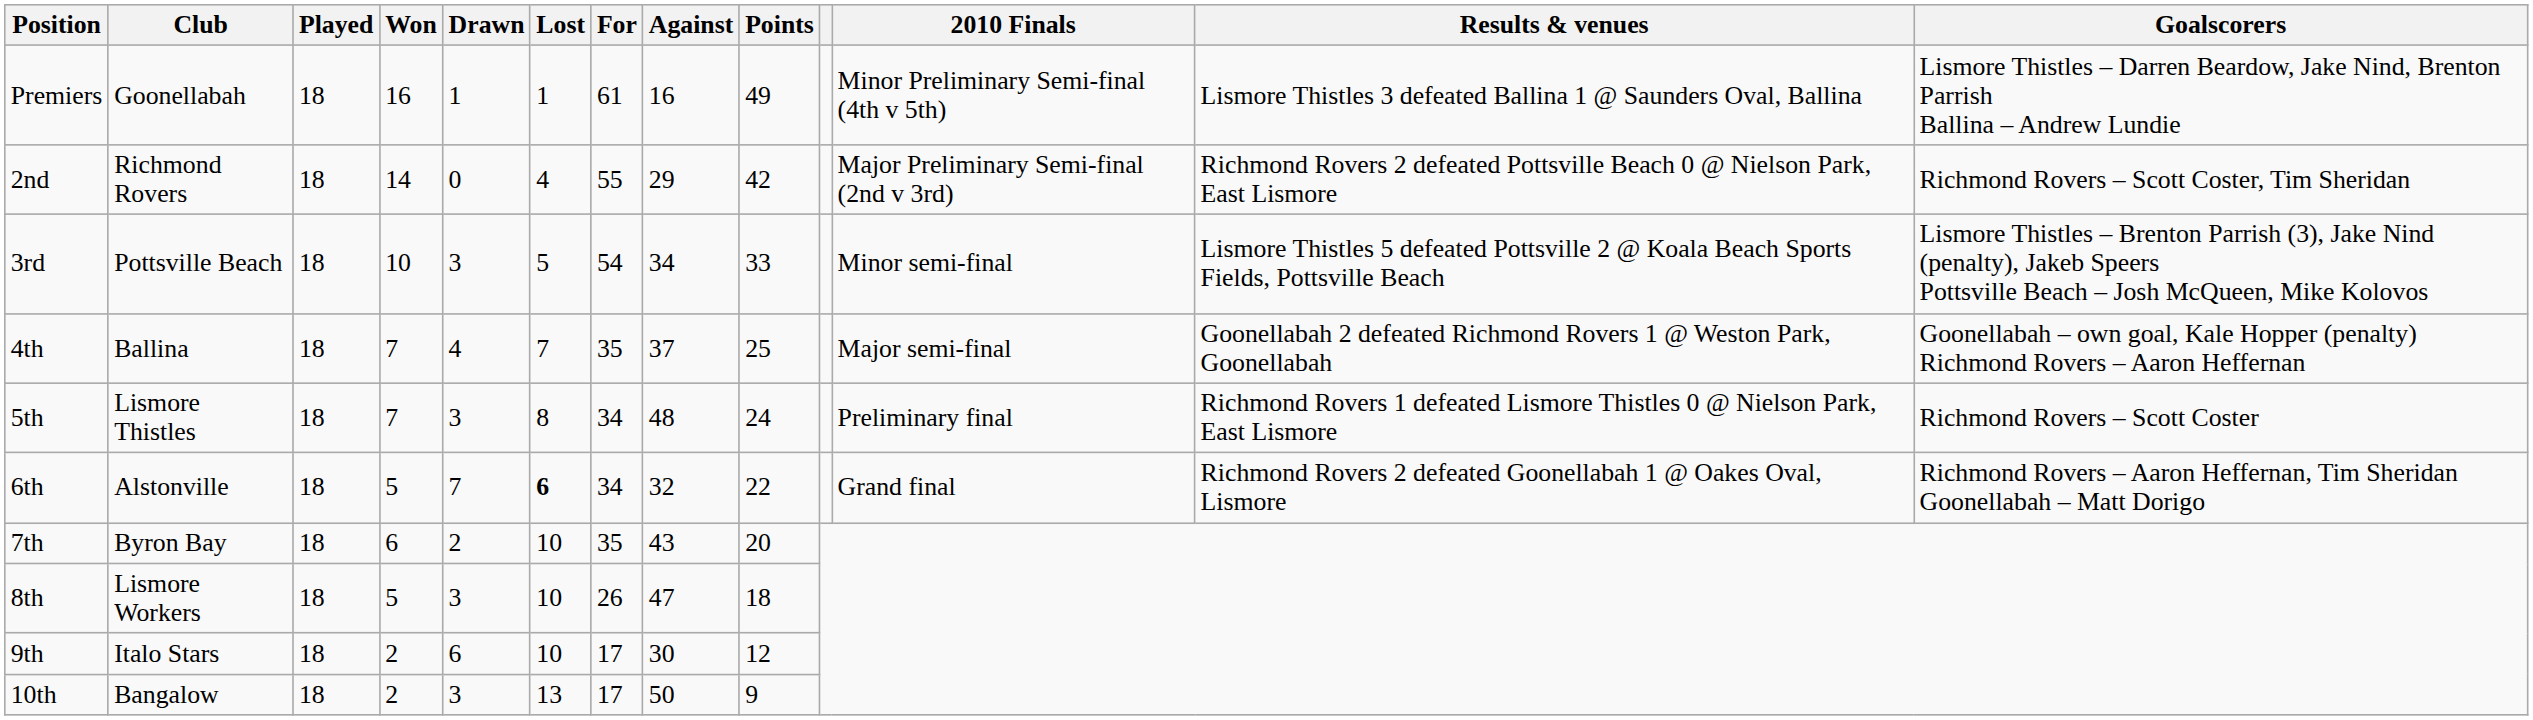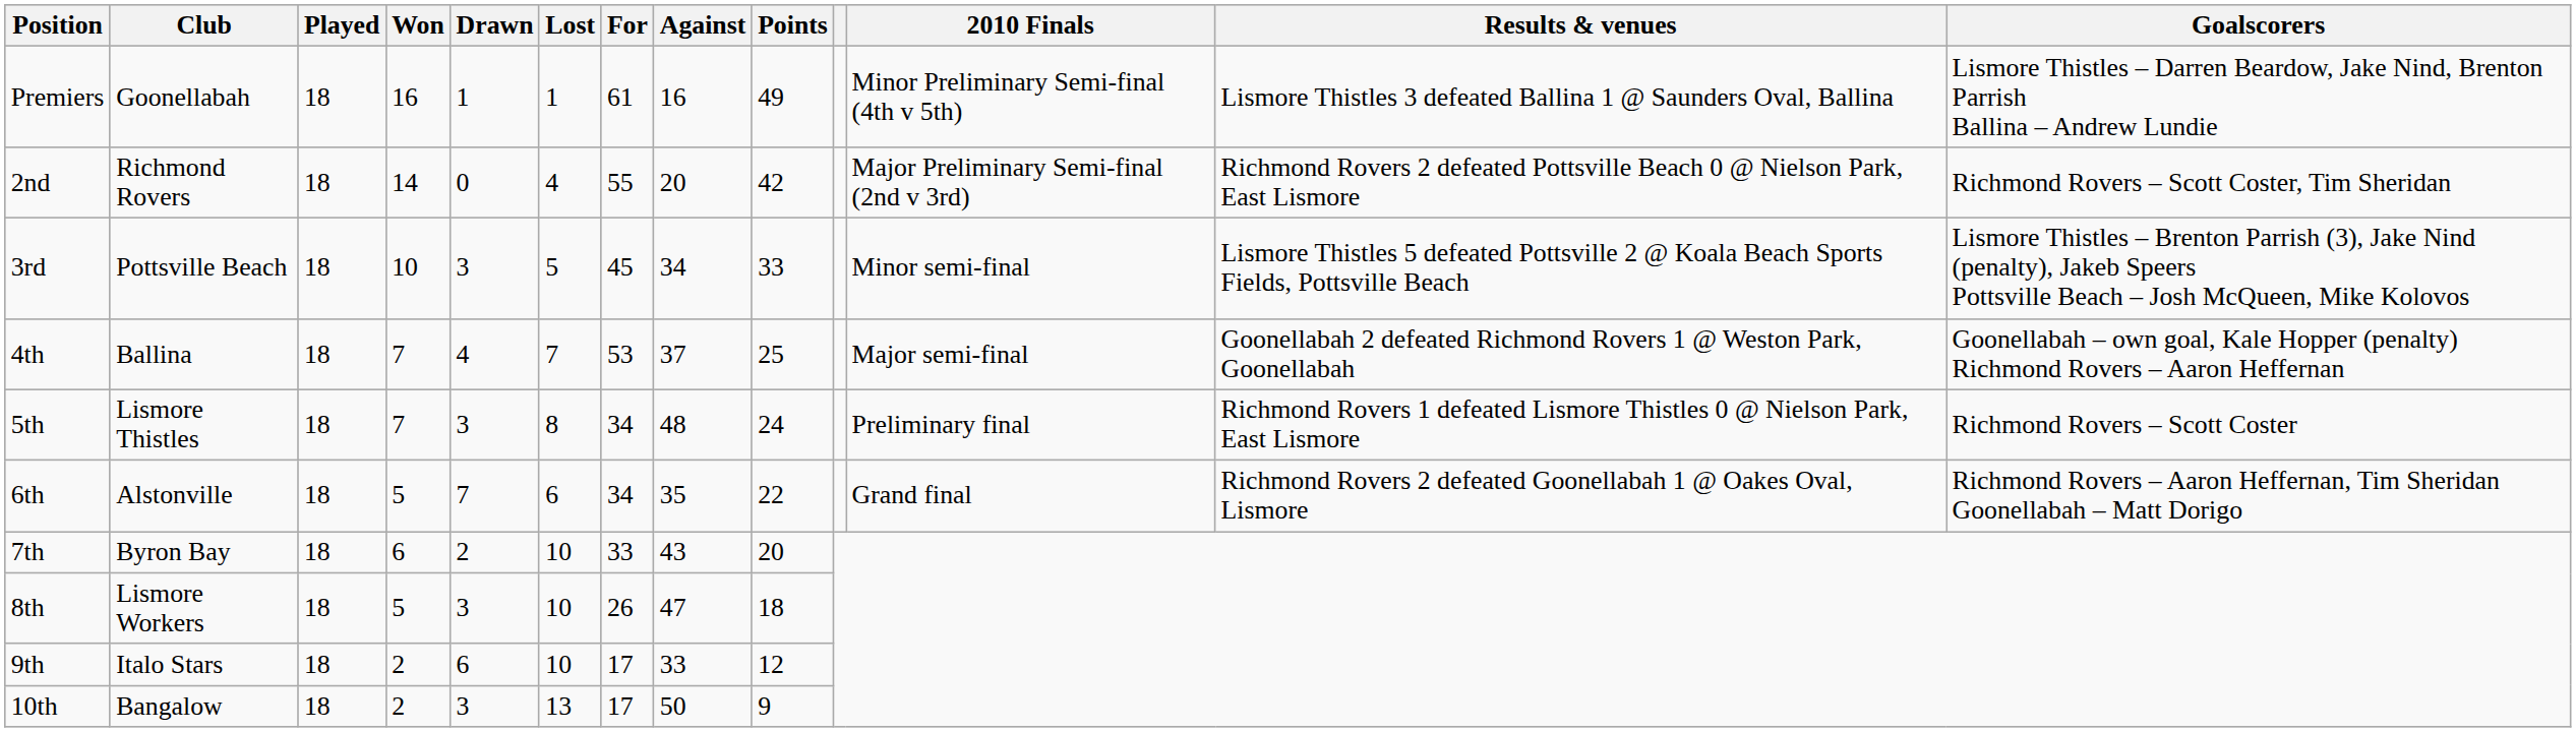2nd | Against: 29 -> 20
3rd | For: 54 -> 45
4th | For: 35 -> 53
6th | Lost: bold -> normal
6th | Against: 32 -> 35
7th | For: 35 -> 33
9th | Against: 30 -> 33
